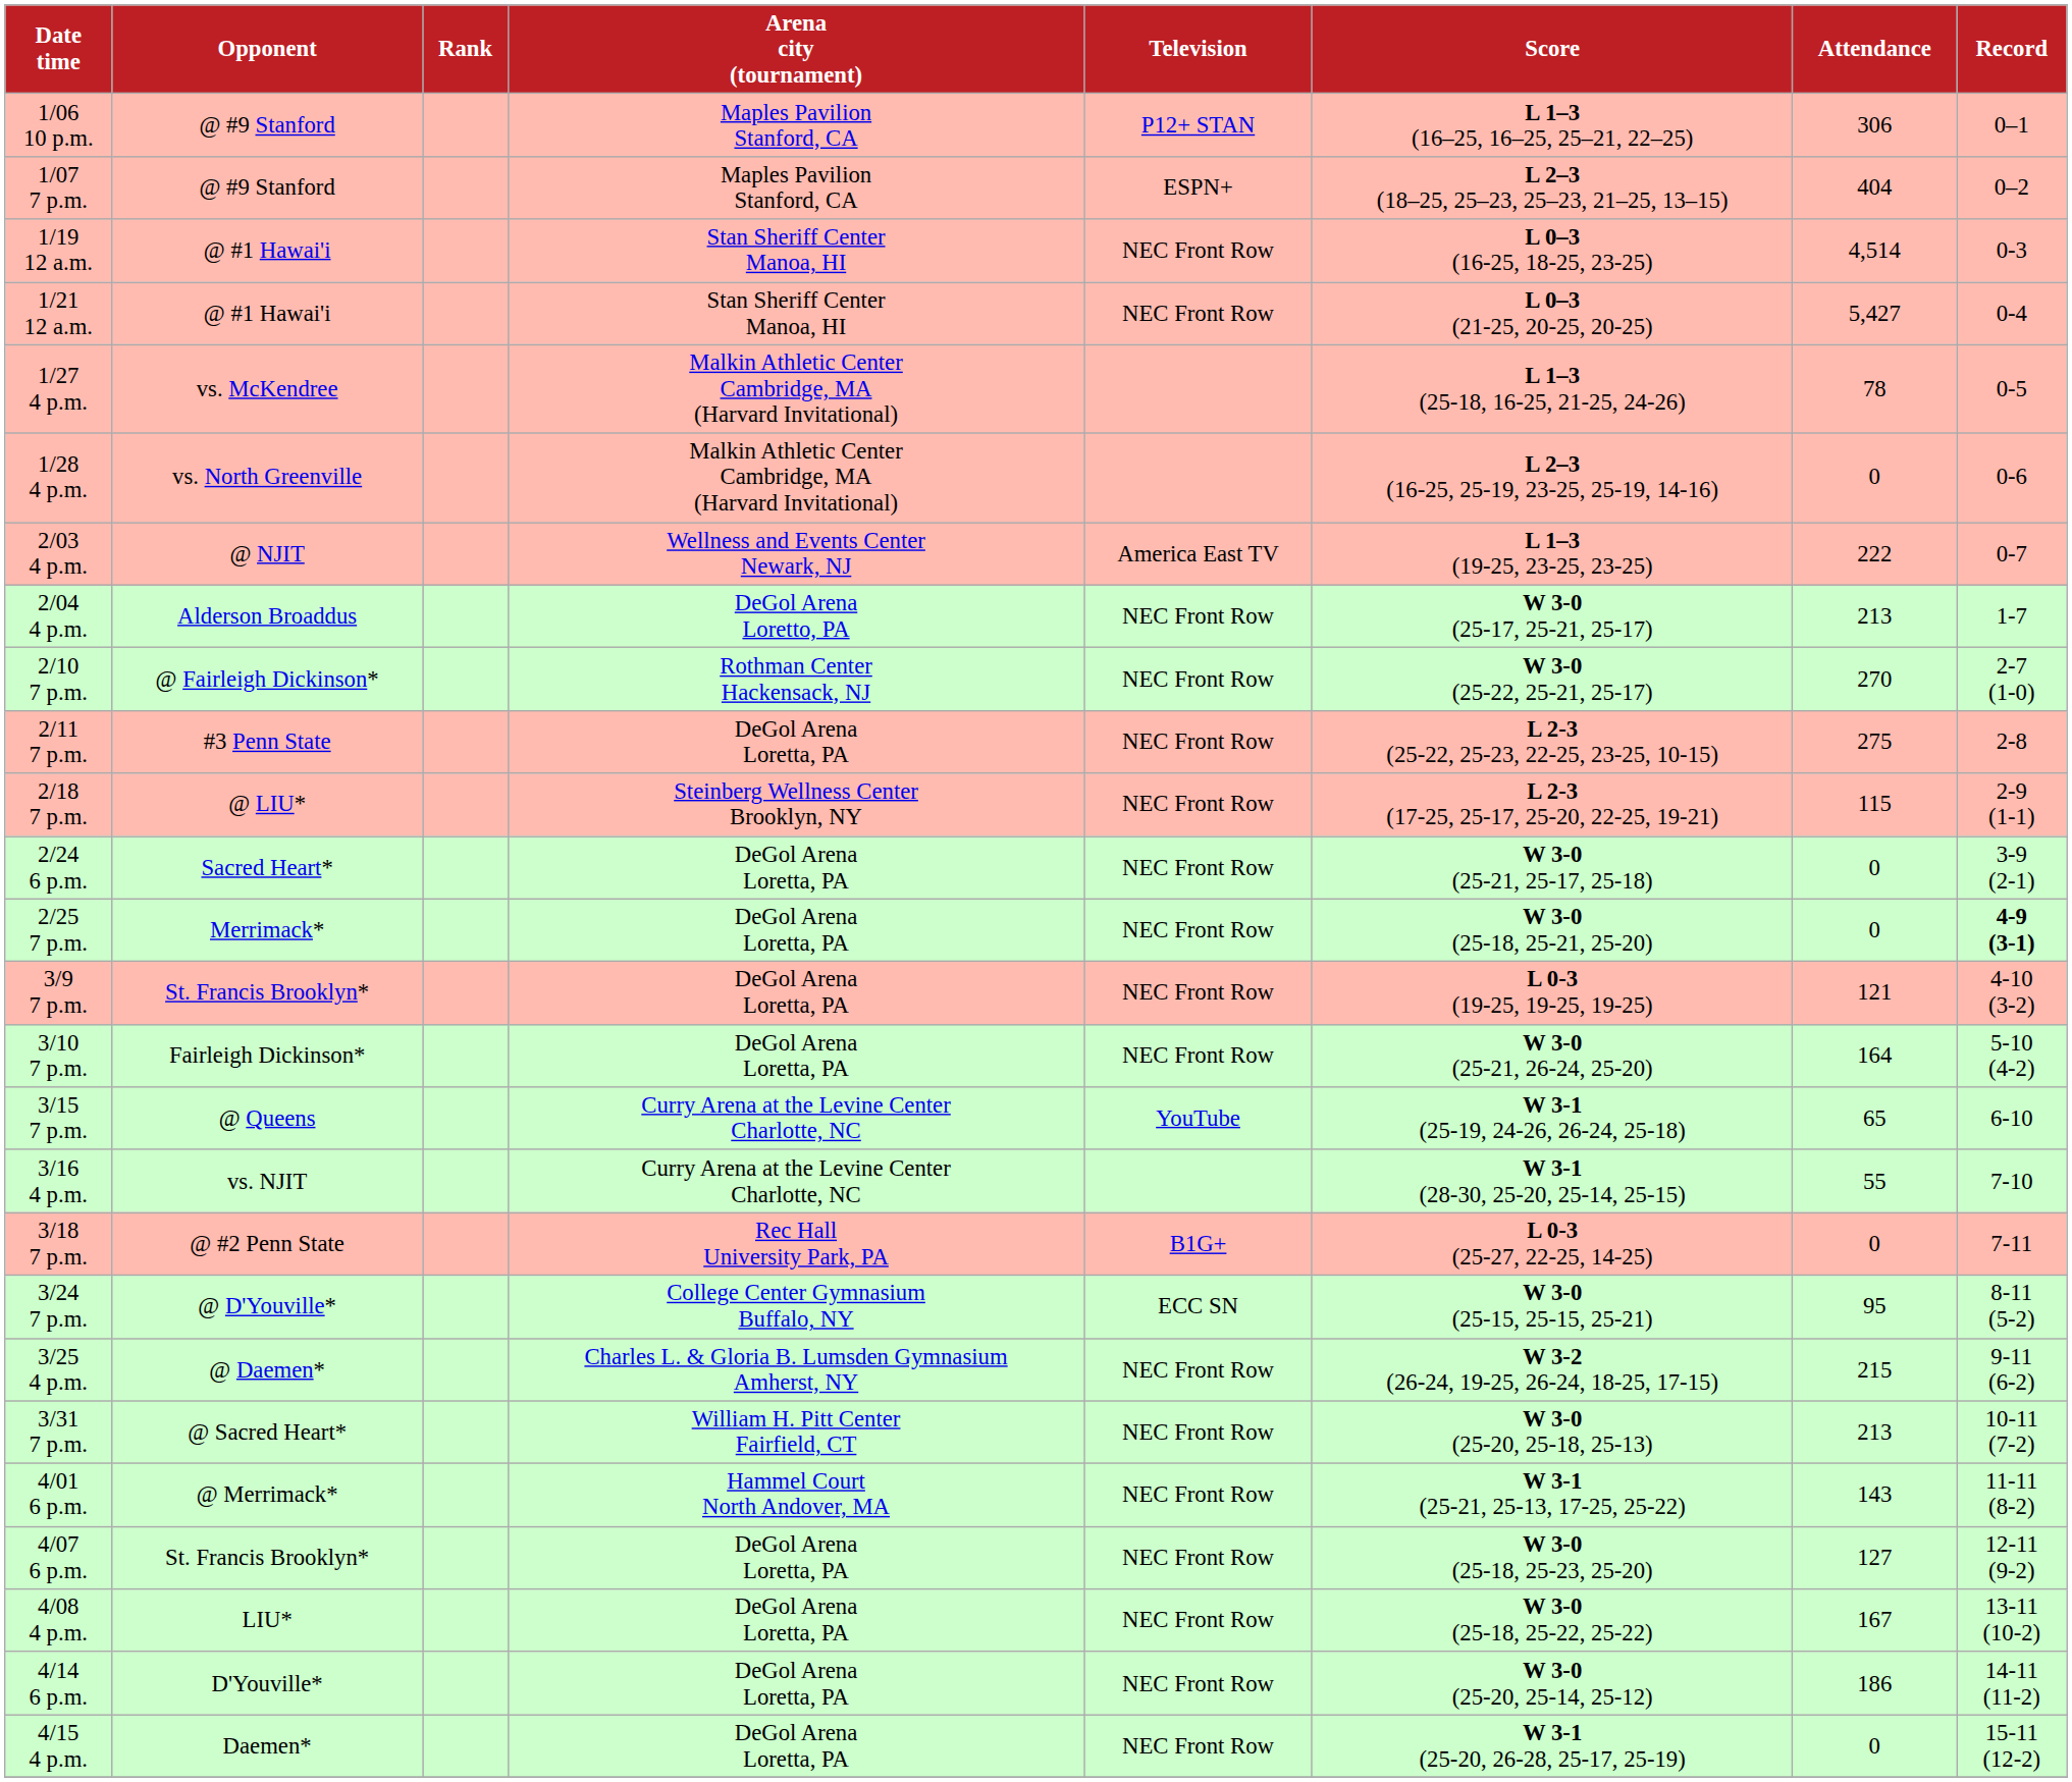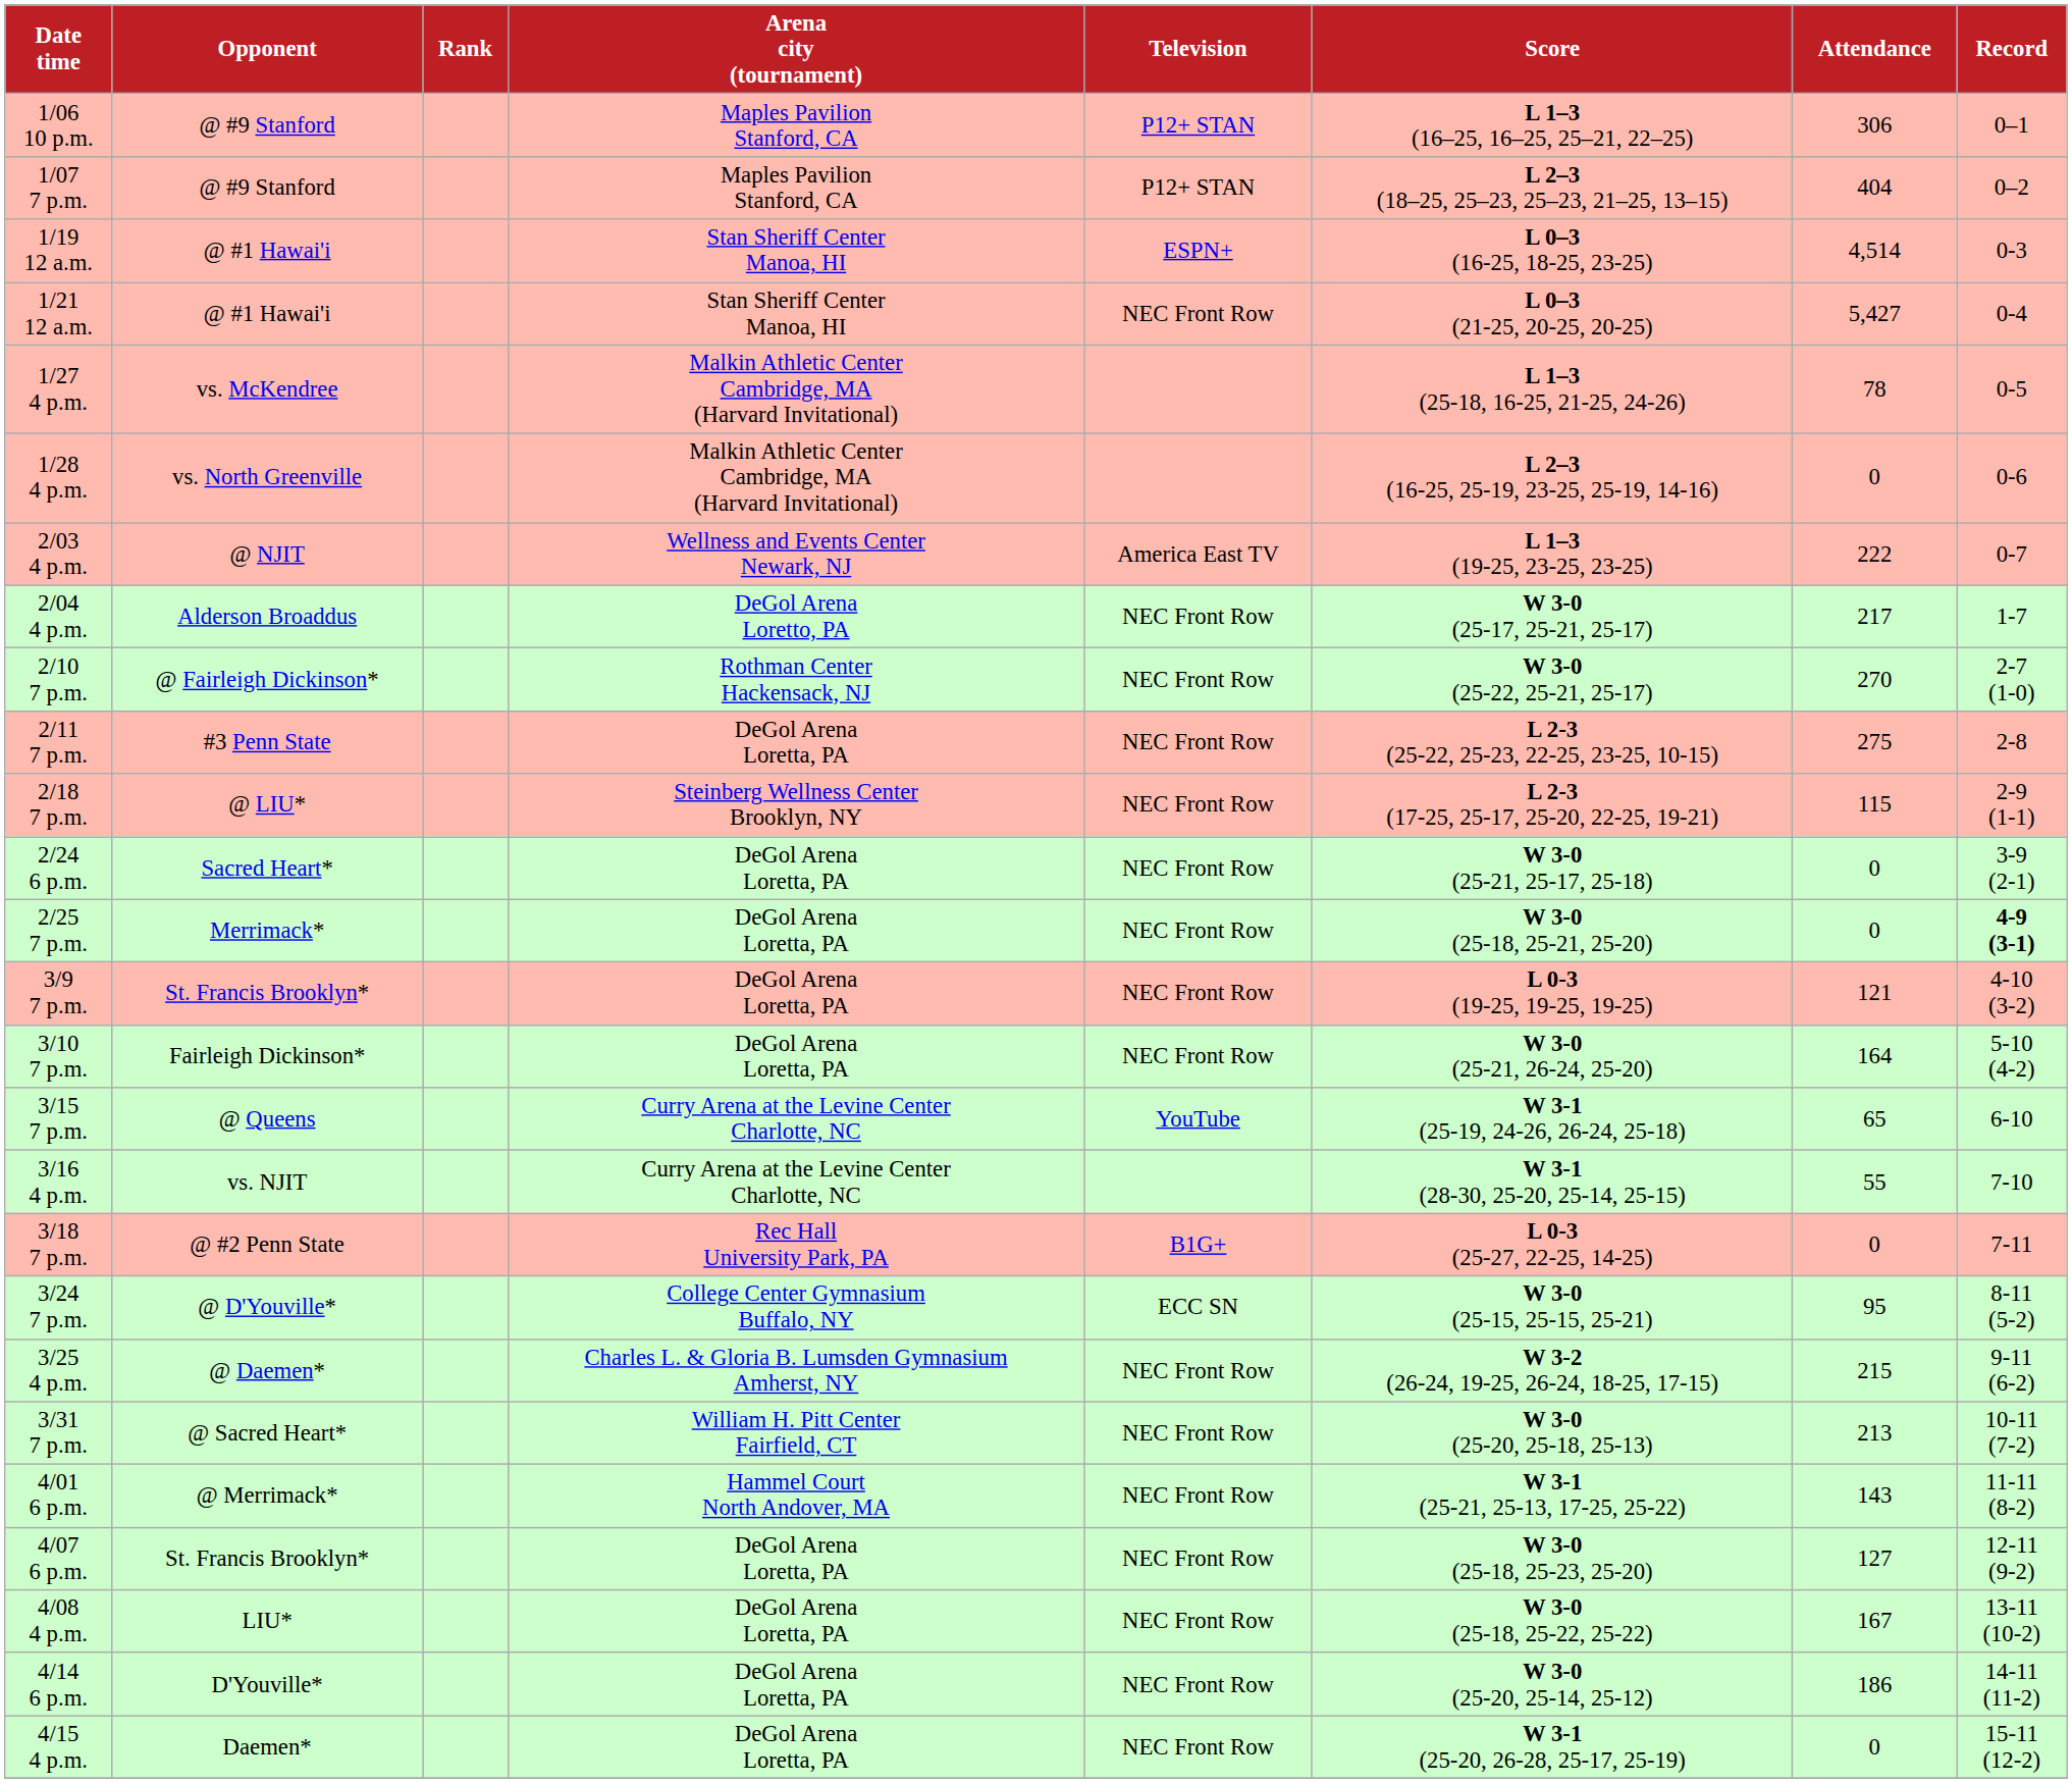1/07 7 p.m. | Television: ESPN+ -> P12+ STAN
1/19 12 a.m. | Television: NEC Front Row -> ESPN+
2/04 4 p.m. | Attendance: 213 -> 217
